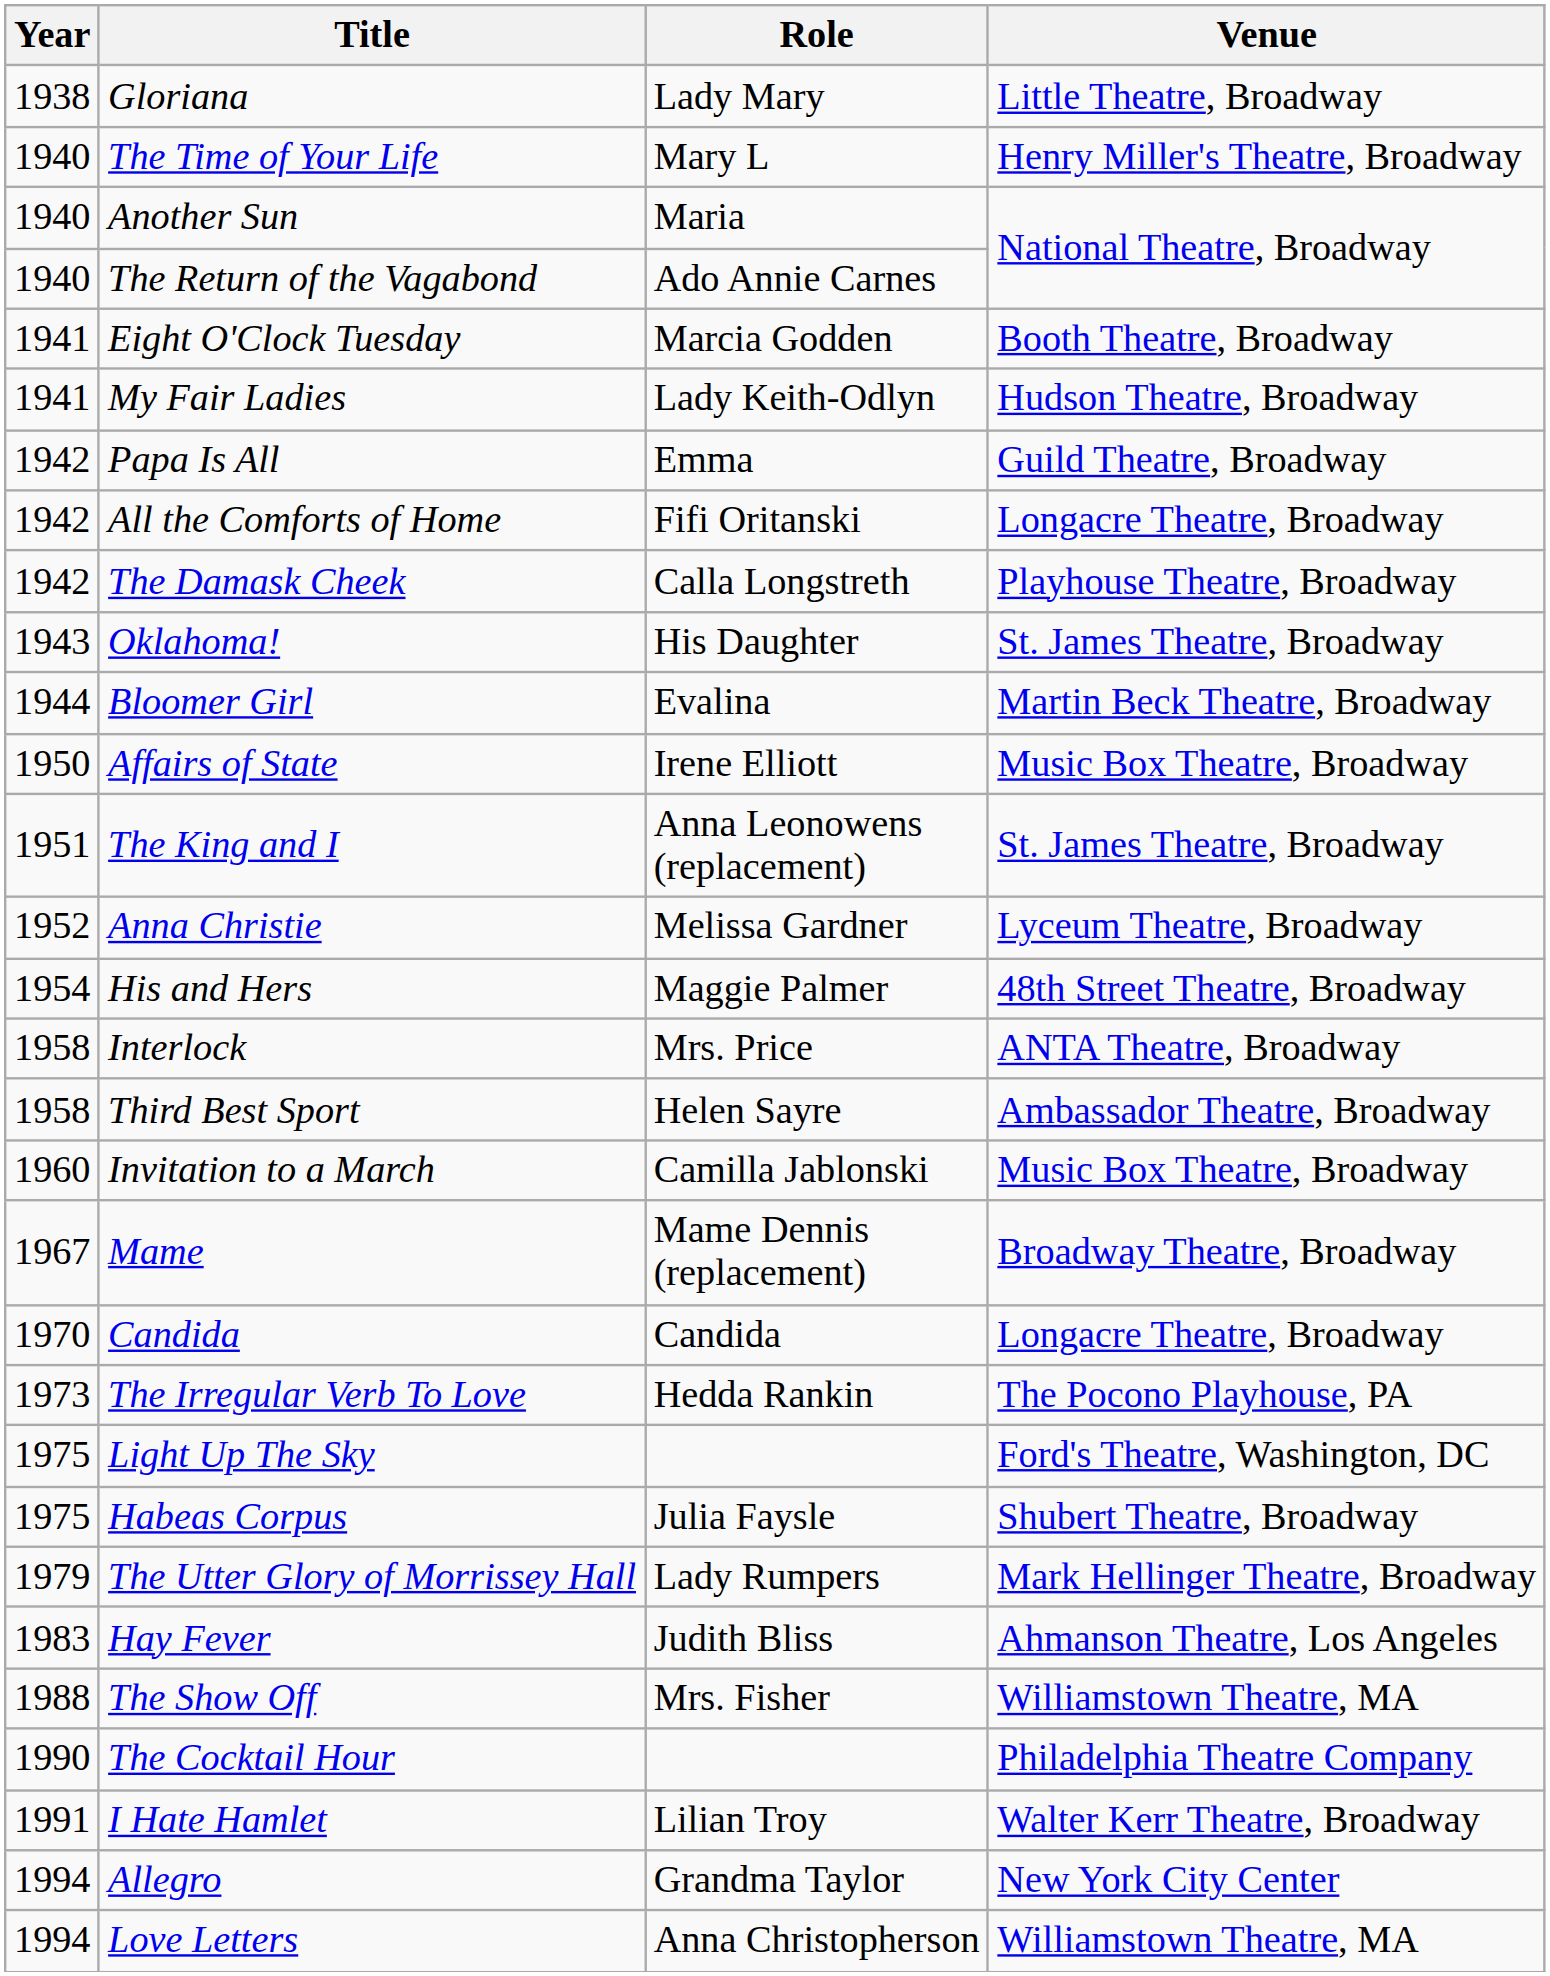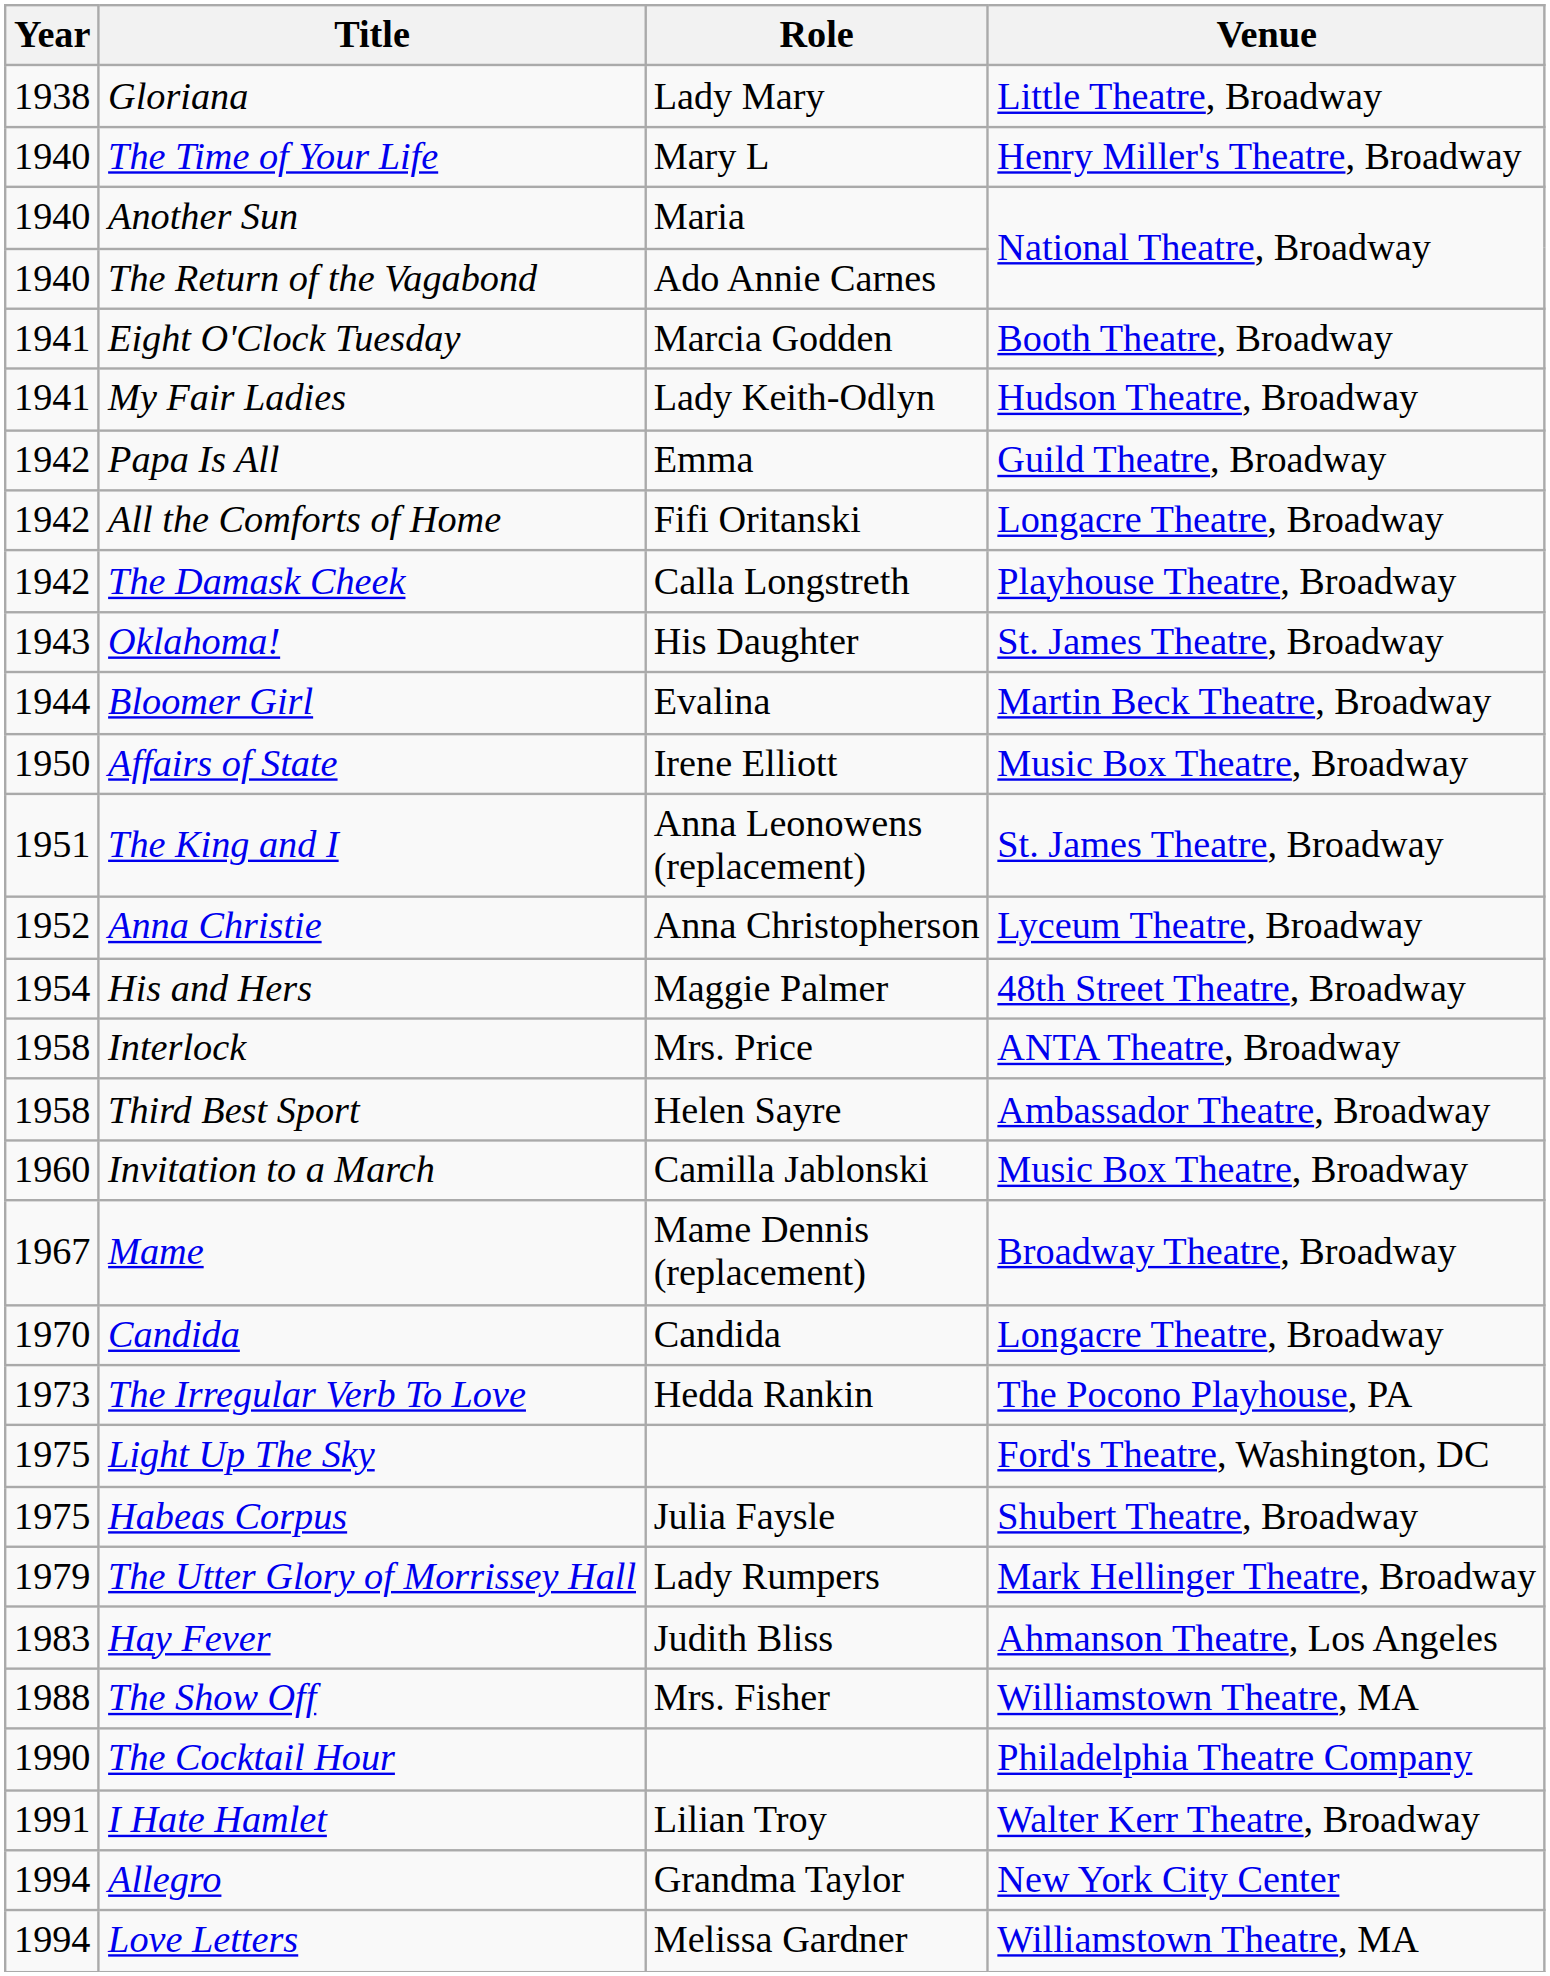Anna Christie | Role: Melissa Gardner -> Anna Christopherson
Love Letters | Role: Anna Christopherson -> Melissa Gardner
